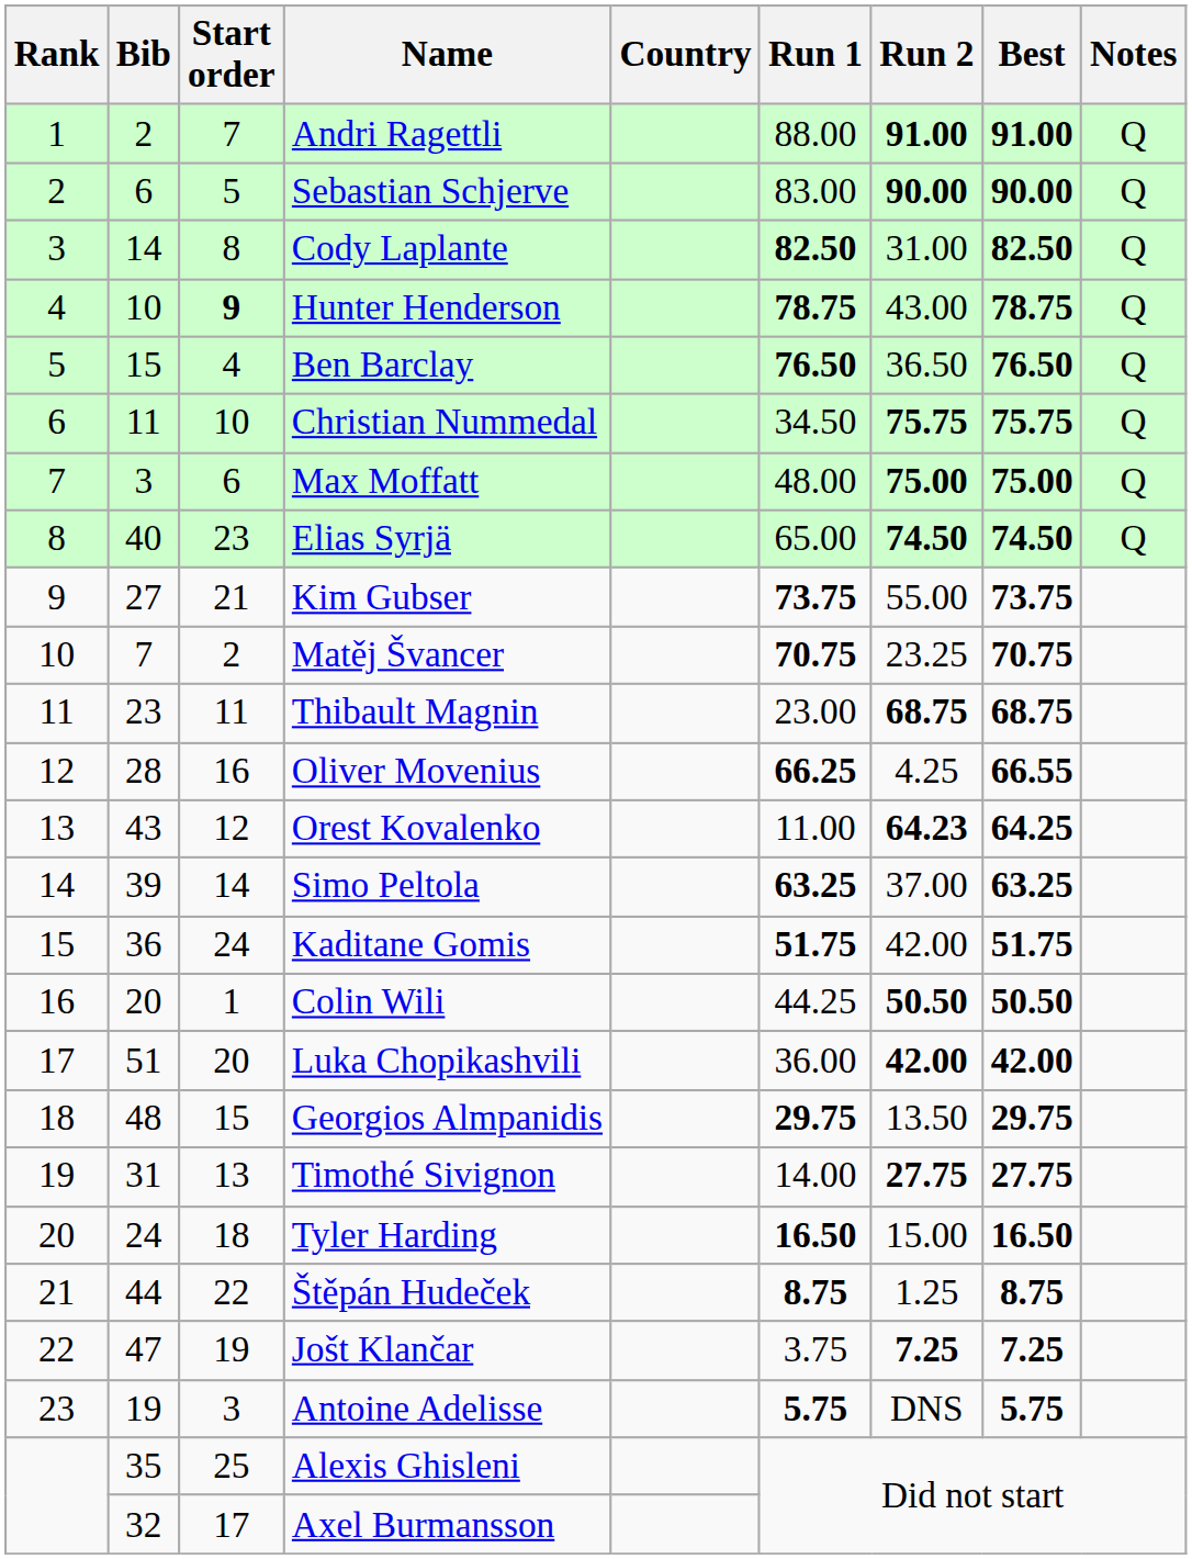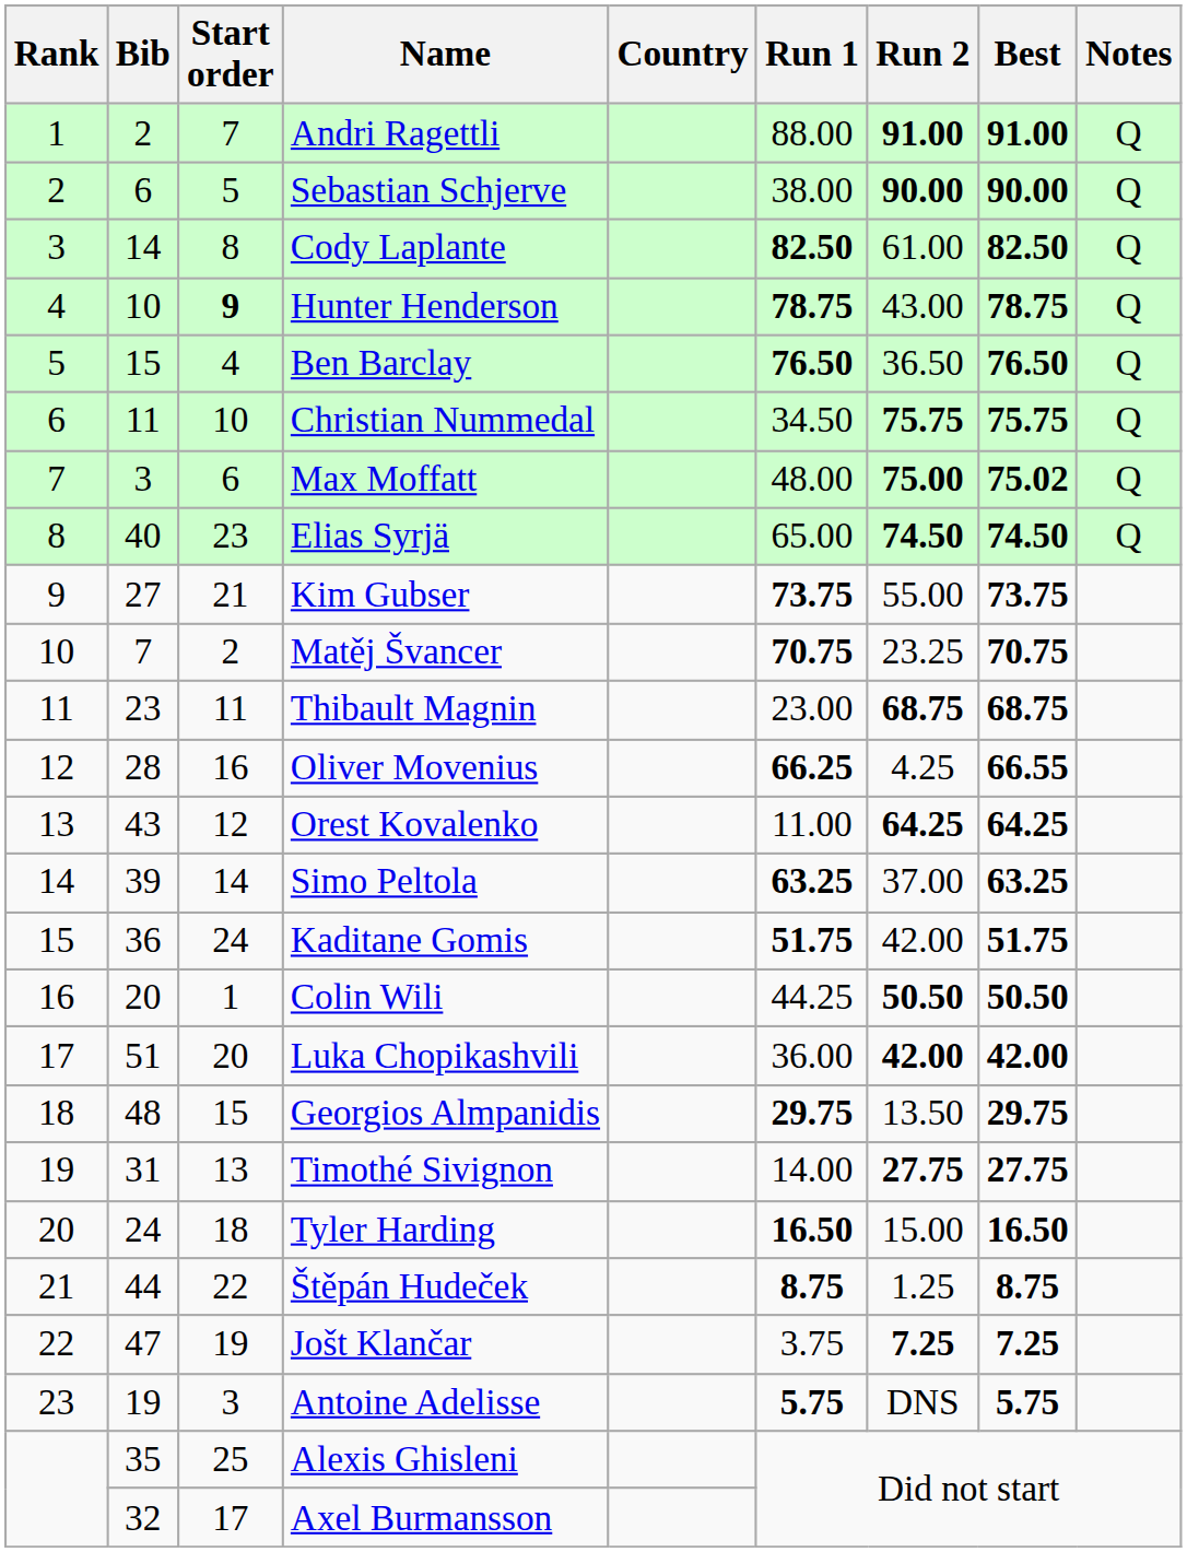Sebastian Schjerve | Run 1: 83.00 -> 38.00
Cody Laplante | Run 2: 31.00 -> 61.00
Max Moffatt | Best: 75.00 -> 75.02
Orest Kovalenko | Run 2: 64.23 -> 64.25
